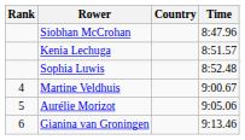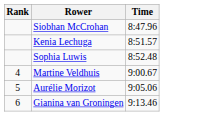- column: Country
